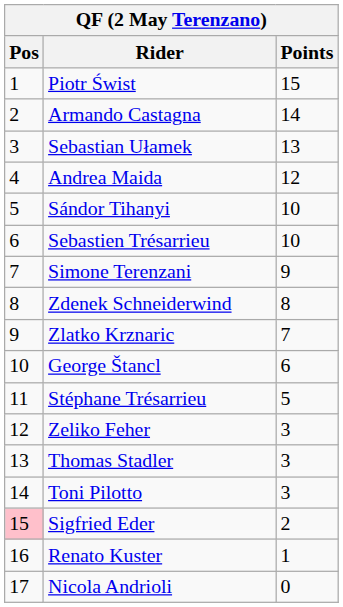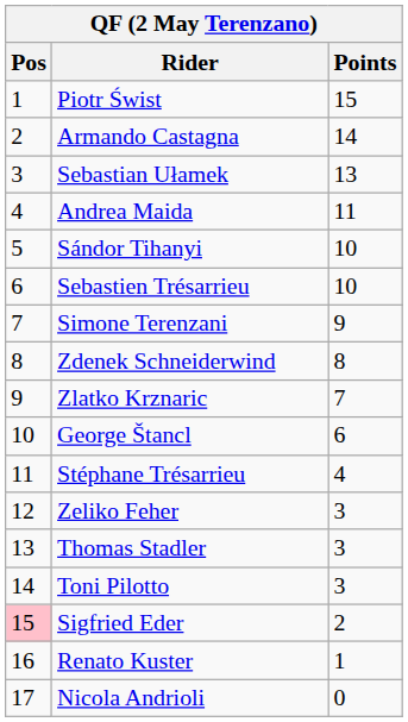Andrea Maida | Points: 12 -> 11
Stéphane Trésarrieu | Points: 5 -> 4
